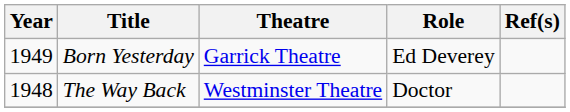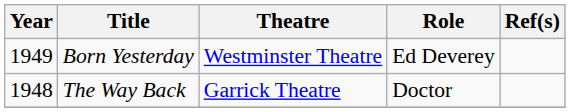Born Yesterday | Theatre: Garrick Theatre -> Westminster Theatre
The Way Back | Theatre: Westminster Theatre -> Garrick Theatre
